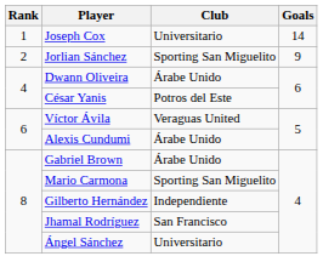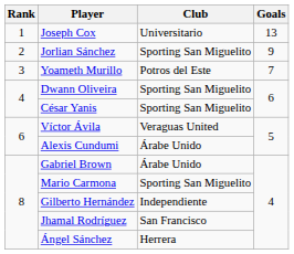Joseph Cox | Goals: 14 -> 13
+ row: 3 | Yoameth Murillo | Potros del Este | 7
Dwann Oliveira | Club: Árabe Unido -> Sporting San Miguelito
César Yanis | Club: Potros del Este -> Sporting San Miguelito
Ángel Sánchez | Club: Universitario -> Herrera
